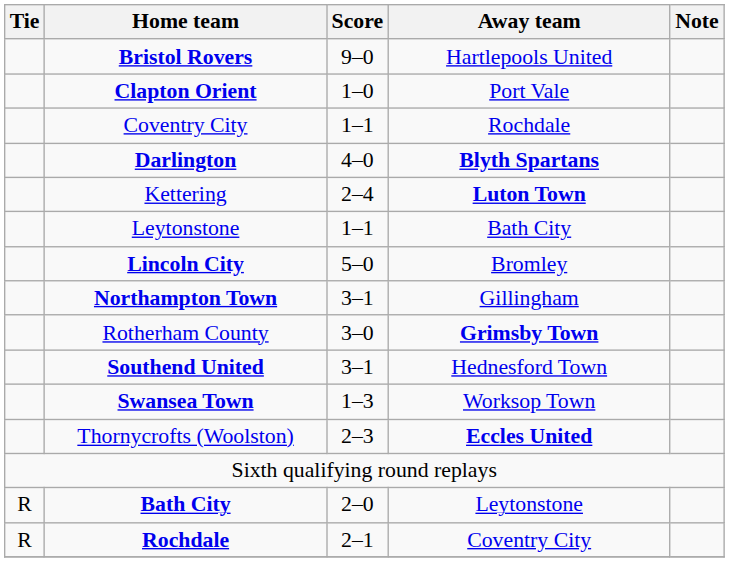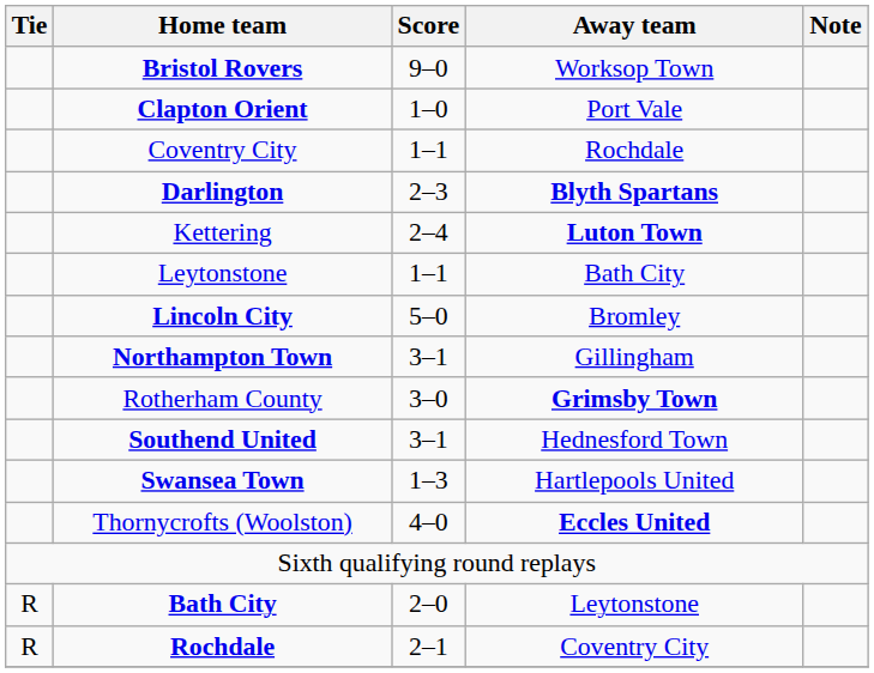Bristol Rovers | Away team: Hartlepools United -> Worksop Town
Darlington | Score: 4–0 -> 2–3
Swansea Town | Away team: Worksop Town -> Hartlepools United
Thornycrofts (Woolston) | Score: 2–3 -> 4–0
